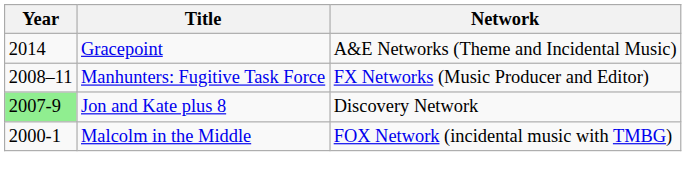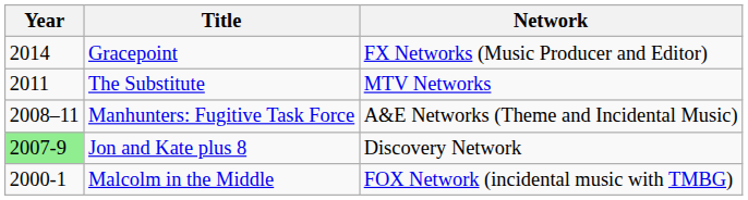Gracepoint | Network: A&E Networks (Theme and Incidental Music) -> FX Networks (Music Producer and Editor)
+ row: 2011 | The Substitute | MTV Networks
Manhunters: Fugitive Task Force | Network: FX Networks (Music Producer and Editor) -> A&E Networks (Theme and Incidental Music)
